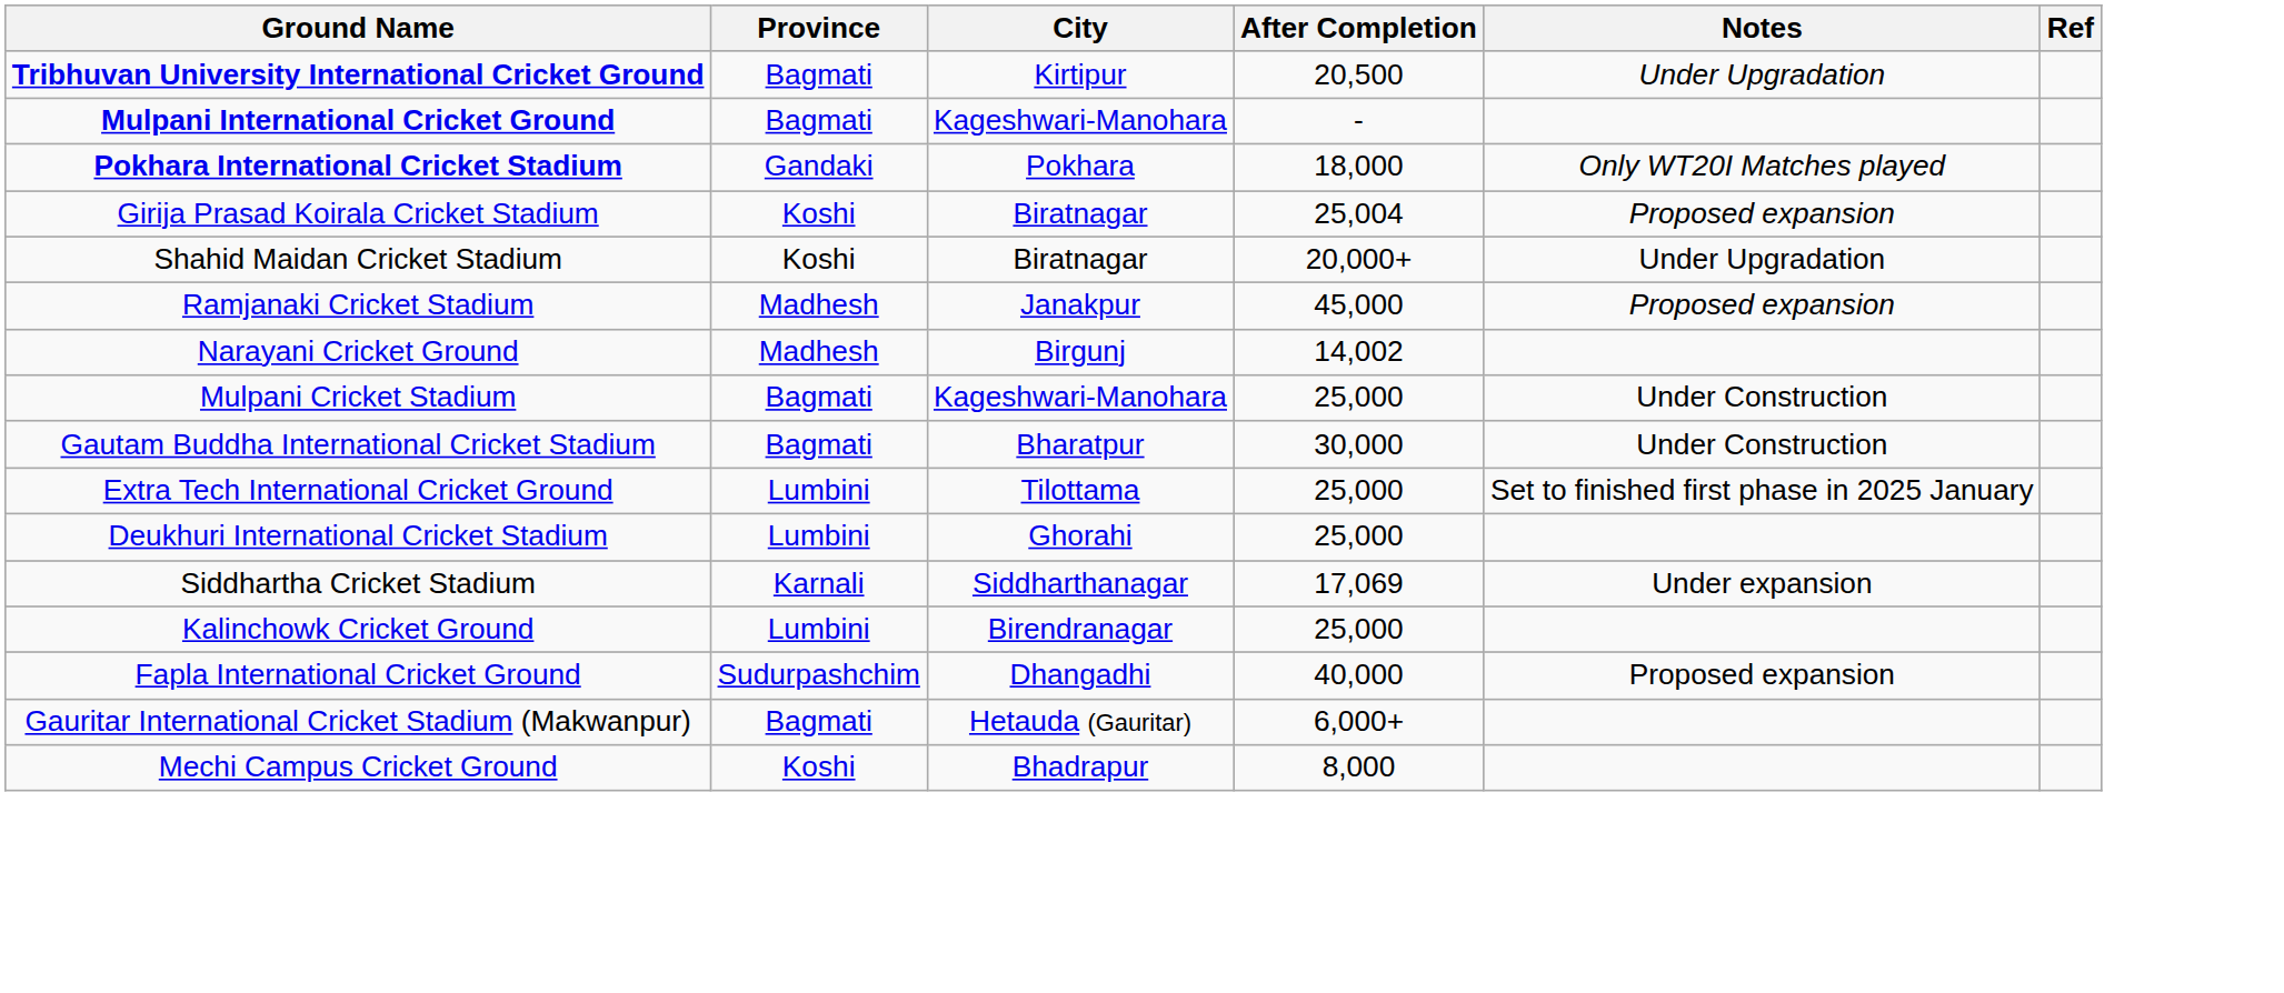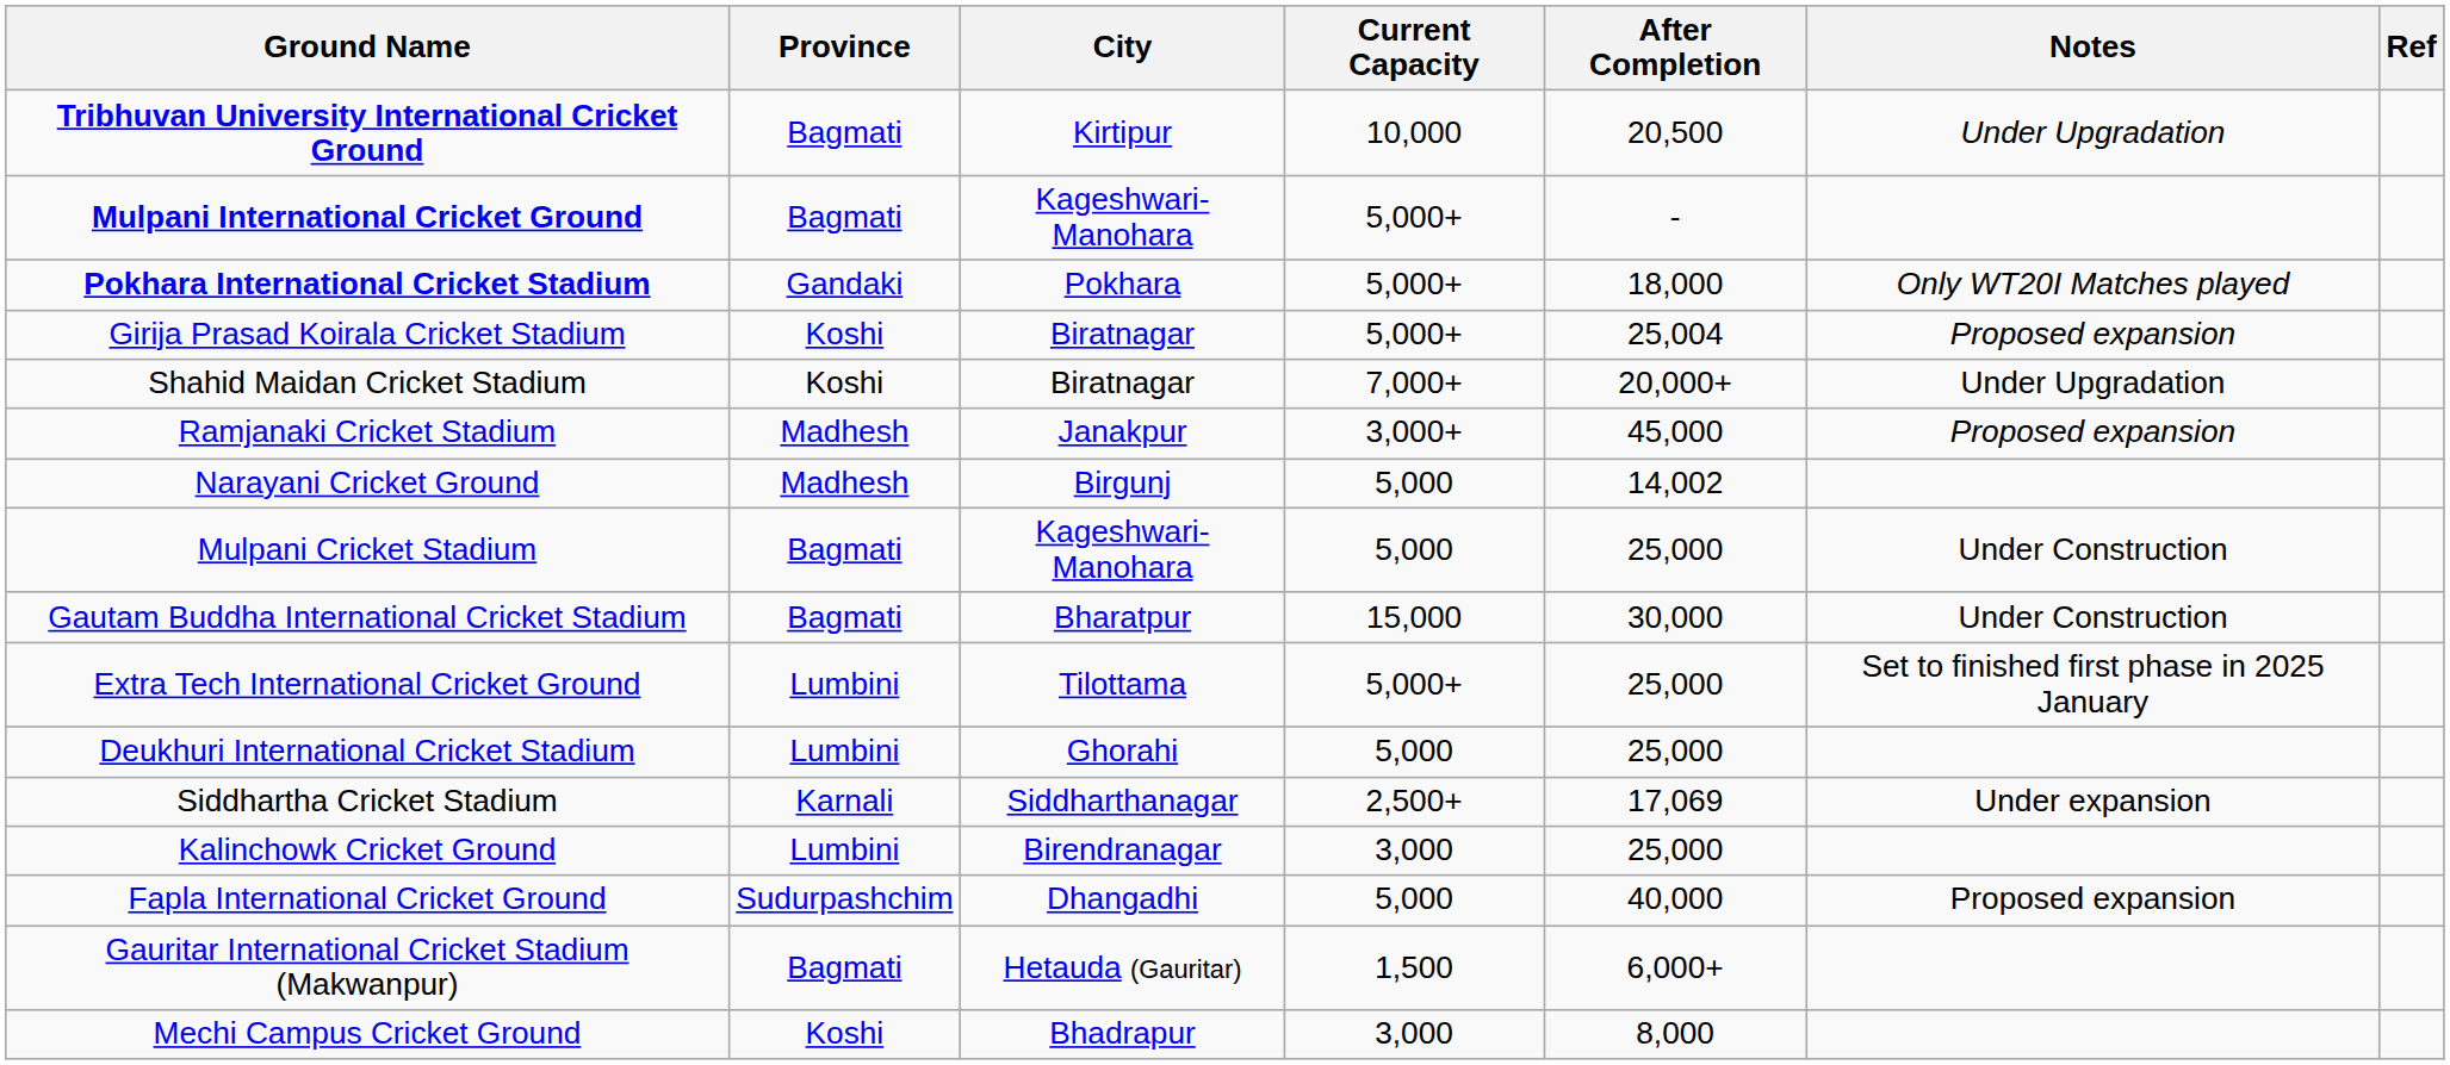+ column: Current Capacity | 10,000 | 5,000+ | 5,000+ | 5,000+ | 7,000+ | 3,000+ | 5,000 | 5,000 | 15,000 | 5,000+ | 5,000 | 2,500+ | 3,000 | 5,000 | 1,500 | 3,000
